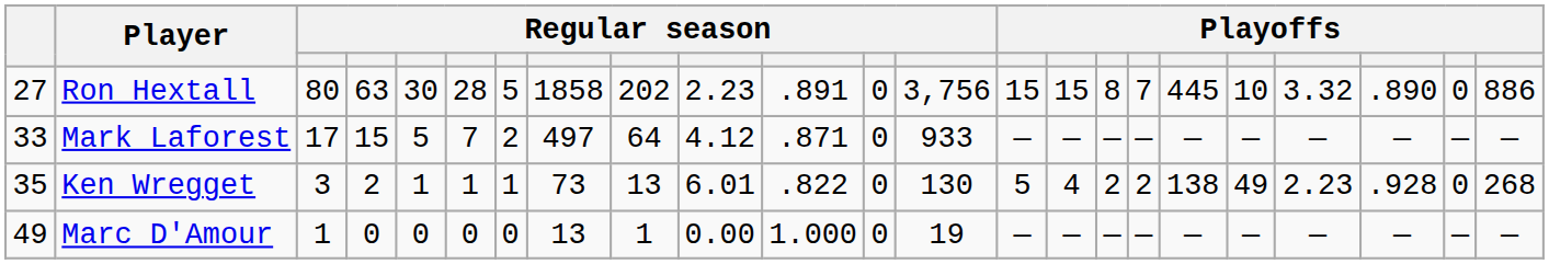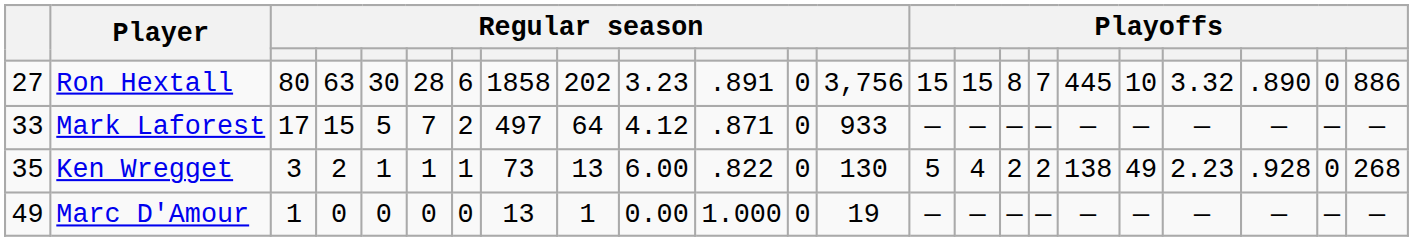Ron Hextall | column 7: 5 -> 6
Ron Hextall | column 10: 2.23 -> 3.23
Ken Wregget | column 10: 6.01 -> 6.00
